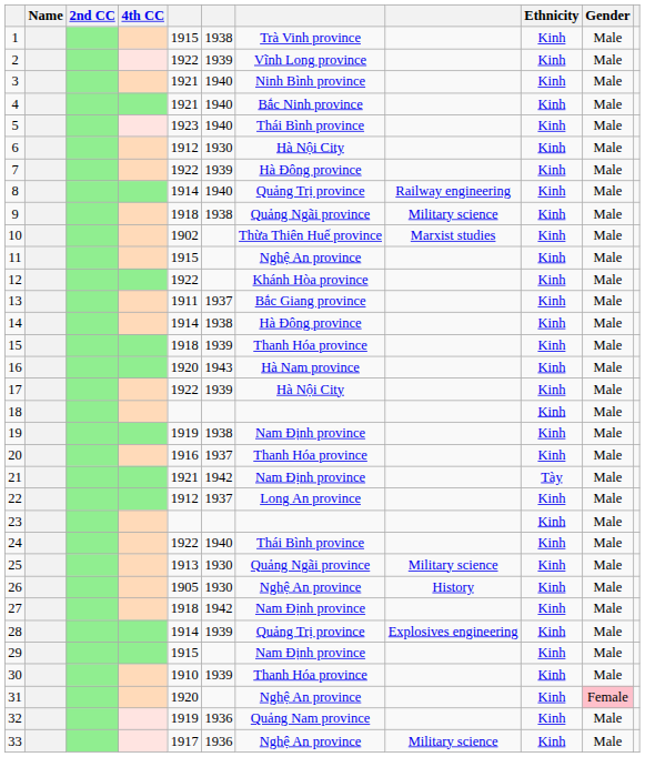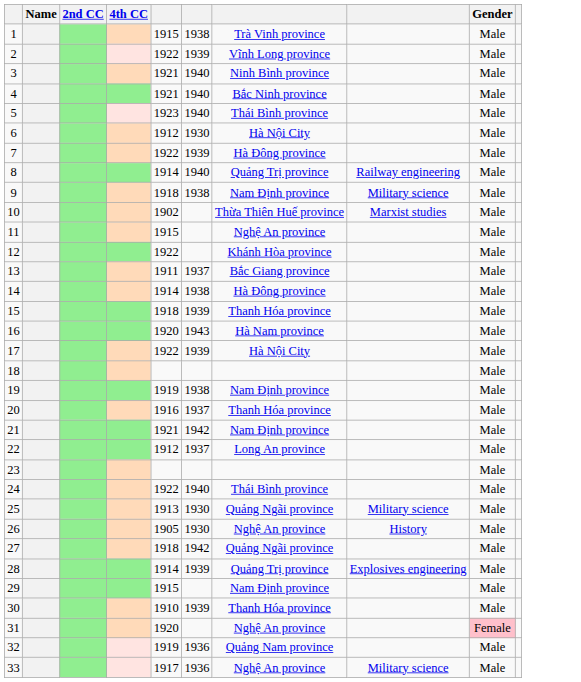- column: Ethnicity | Kinh | Kinh | Kinh | Kinh | Kinh | Kinh | Kinh | Kinh | Kinh | Kinh | Kinh | Kinh | Kinh | Kinh | Kinh | Kinh | Kinh | Kinh | Kinh | Kinh | Tày | Kinh | Kinh | Kinh | Kinh | Kinh | Kinh | Kinh | Kinh | Kinh | Kinh | Kinh | Kinh
9 | column 7: Quảng Ngãi province -> Nam Định province
27 | column 7: Nam Định province -> Quảng Ngãi province
